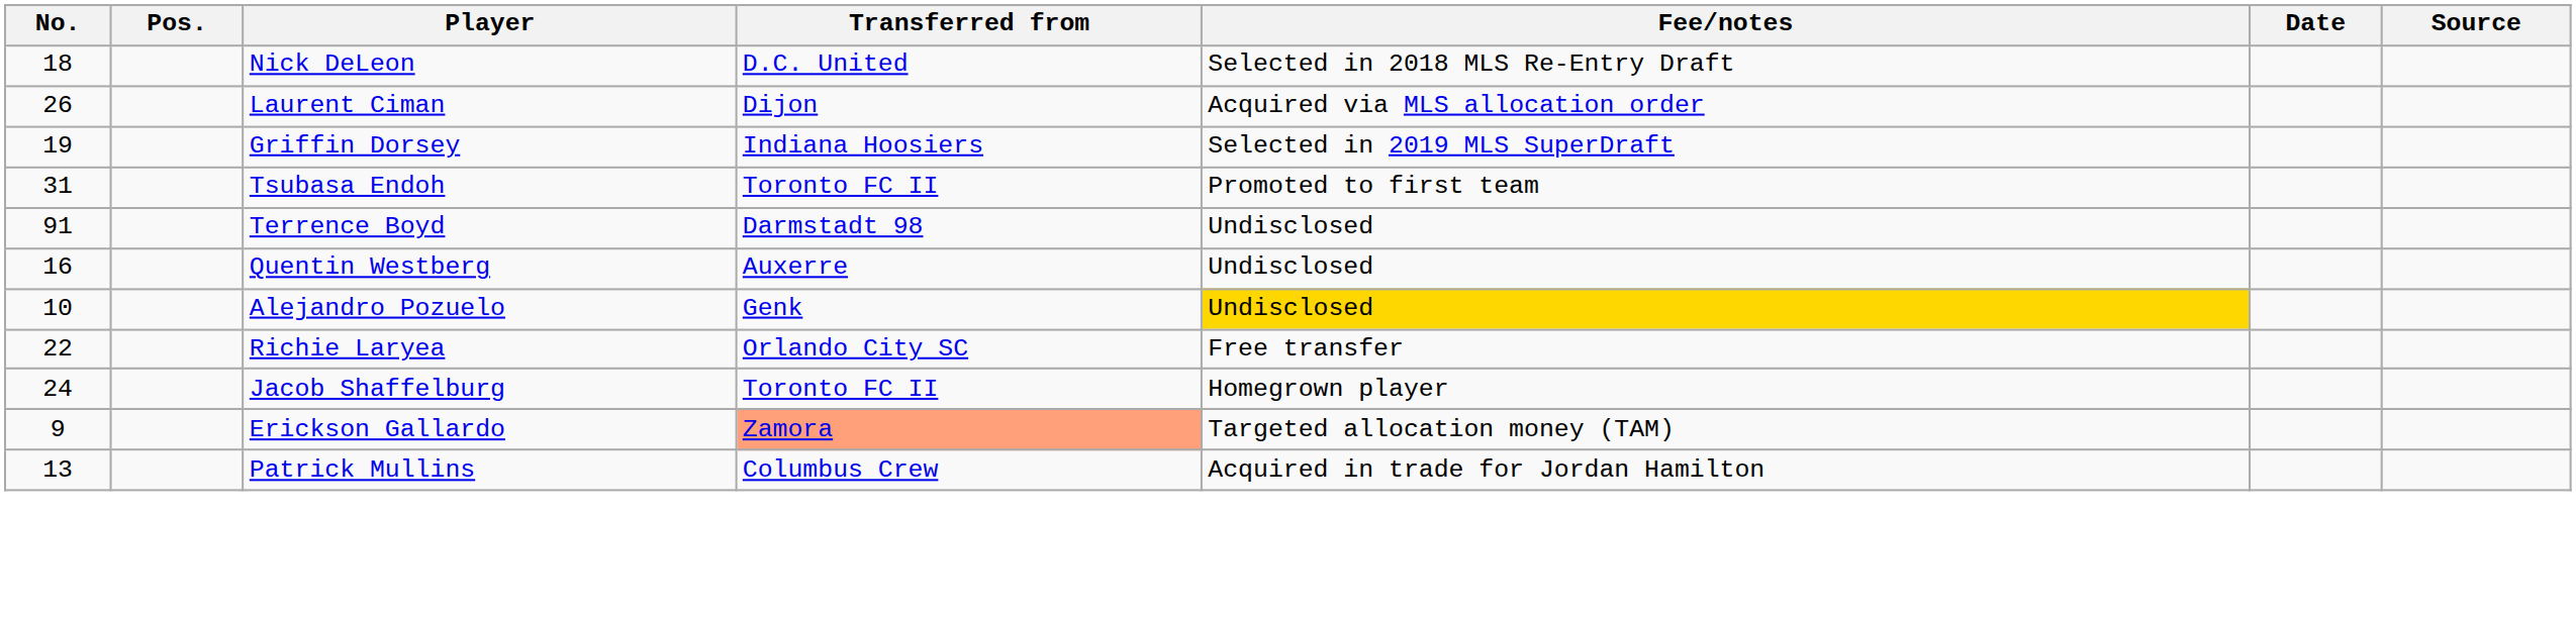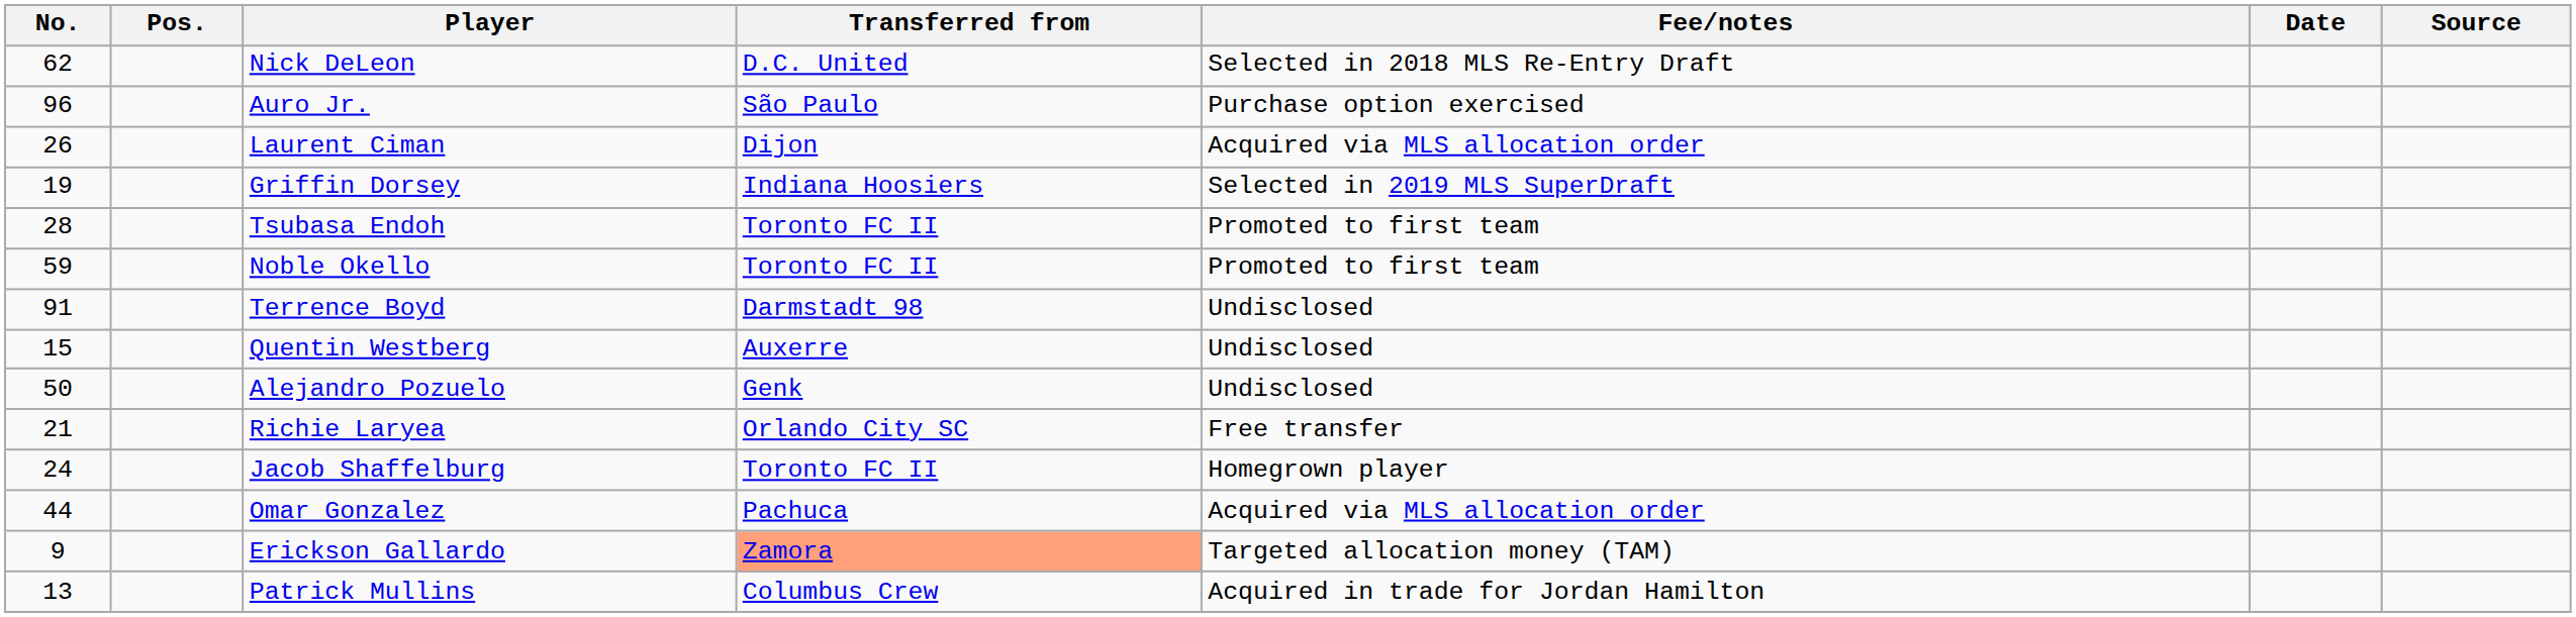Nick DeLeon | No.: 18 -> 62
+ row: 96 | Auro Jr. | São Paulo | Purchase option exercised
Tsubasa Endoh | No.: 31 -> 28
+ row: 59 | Noble Okello | Toronto FC II | Promoted to first team
Quentin Westberg | No.: 16 -> 15
Alejandro Pozuelo | No.: 10 -> 50
Alejandro Pozuelo | Fee/notes: gold background -> no background
Richie Laryea | No.: 22 -> 21
+ row: 44 | Omar Gonzalez | Pachuca | Acquired via MLS allocation order
